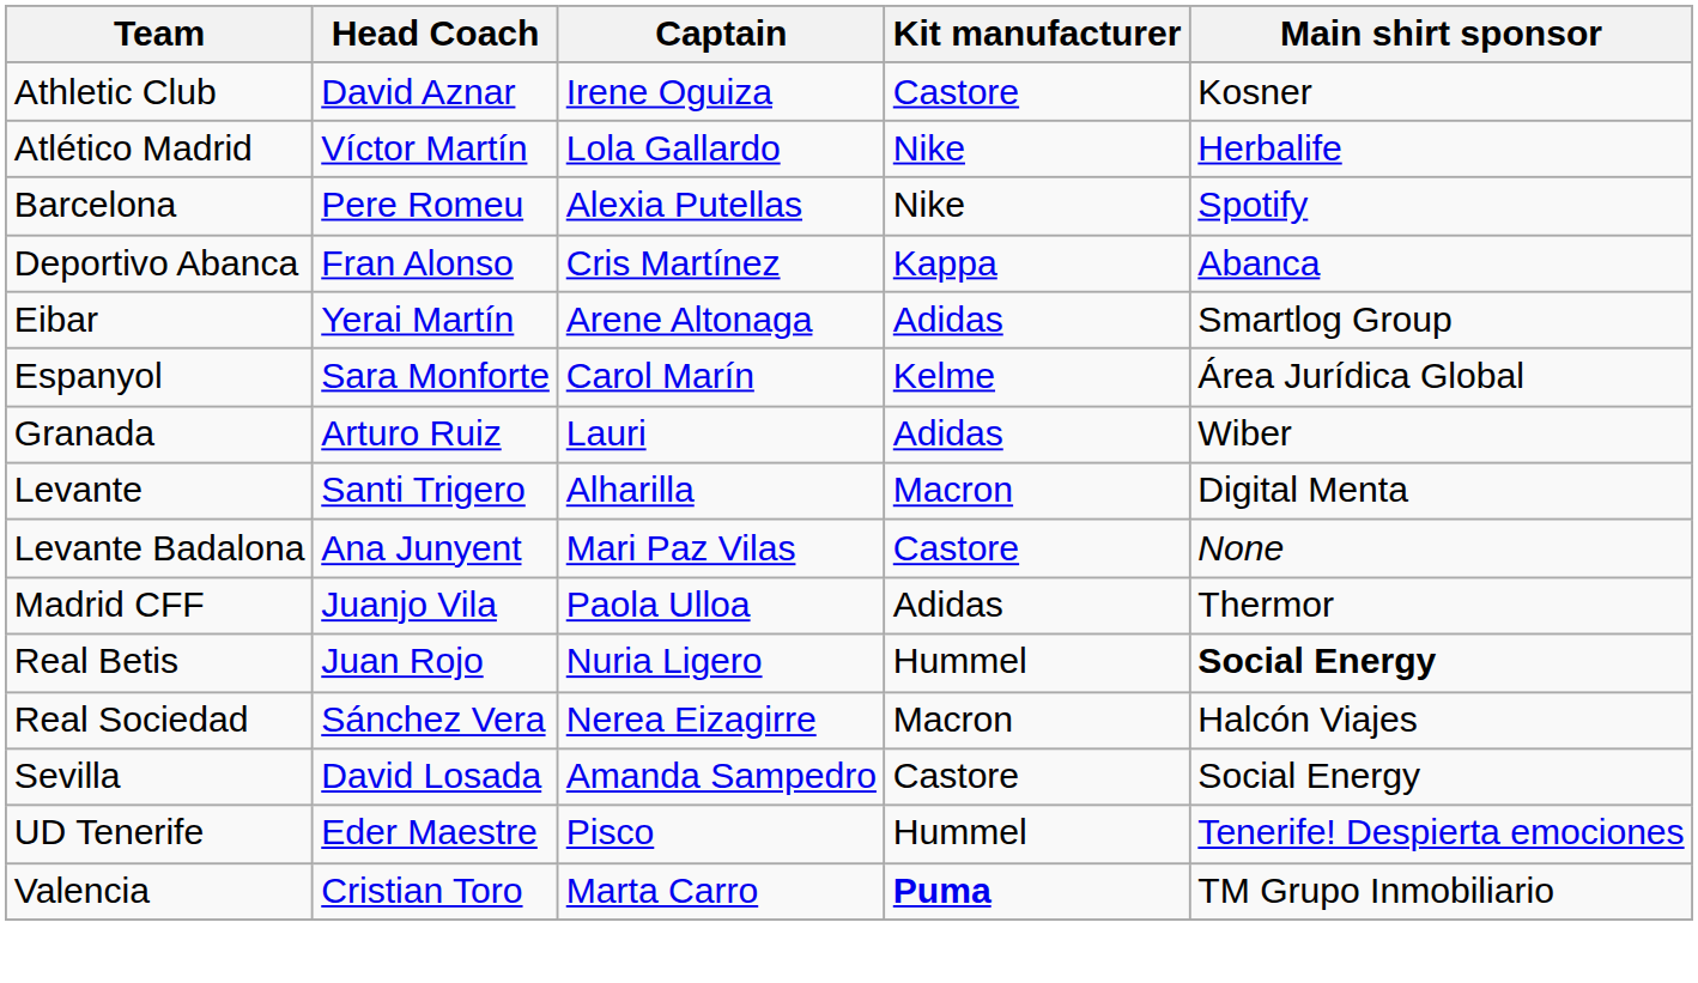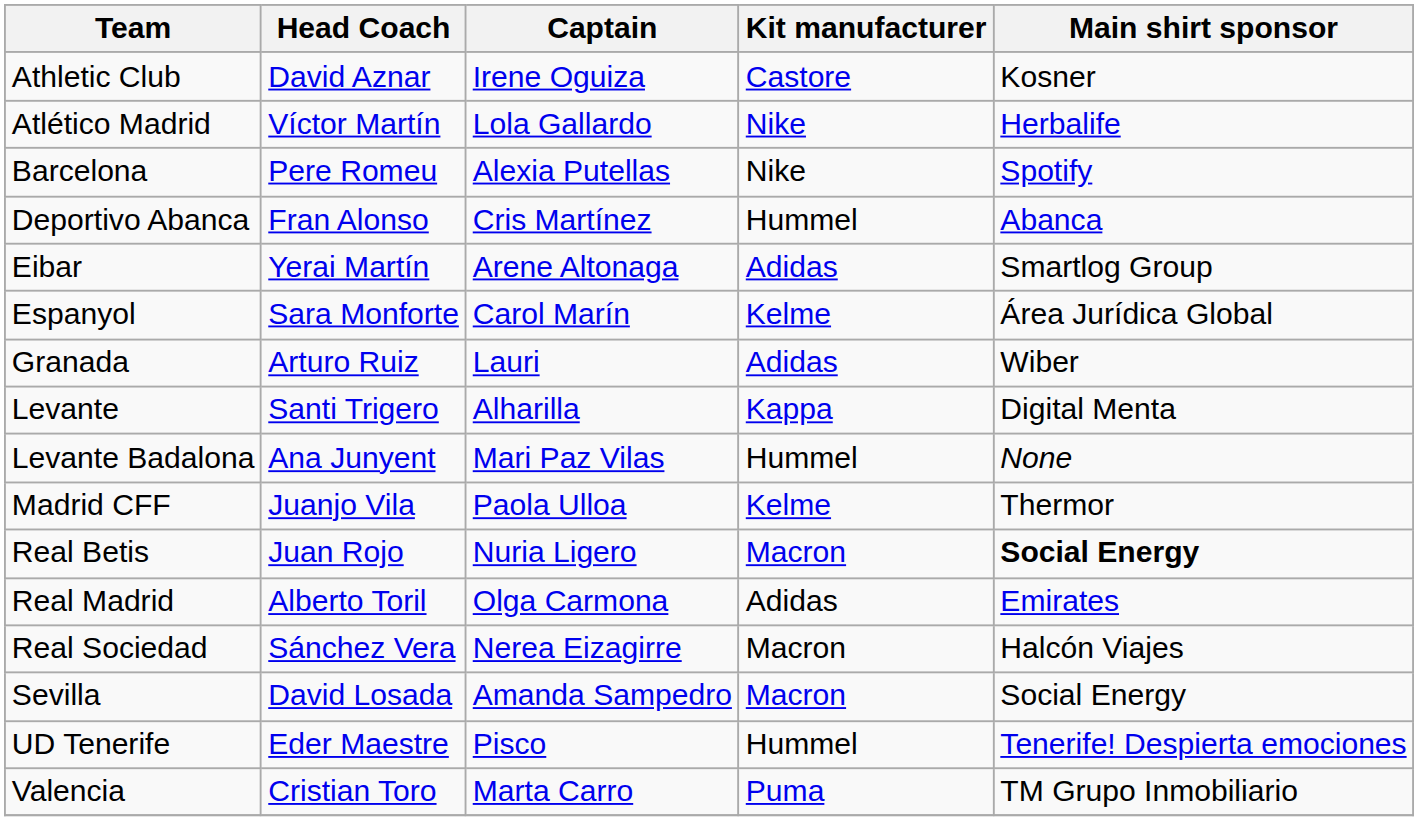Deportivo Abanca | Kit manufacturer: Kappa -> Hummel
Levante | Kit manufacturer: Macron -> Kappa
Levante Badalona | Kit manufacturer: Castore -> Hummel
Madrid CFF | Kit manufacturer: Adidas -> Kelme
Real Betis | Kit manufacturer: Hummel -> Macron
+ row: Real Madrid | Alberto Toril | Olga Carmona | Adidas | Emirates
Sevilla | Kit manufacturer: Castore -> Macron
Valencia | Kit manufacturer: bold -> normal
